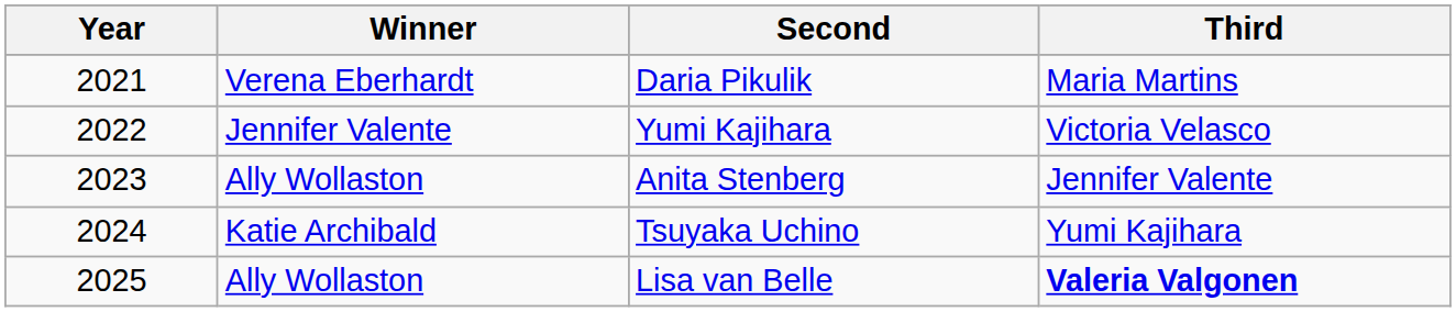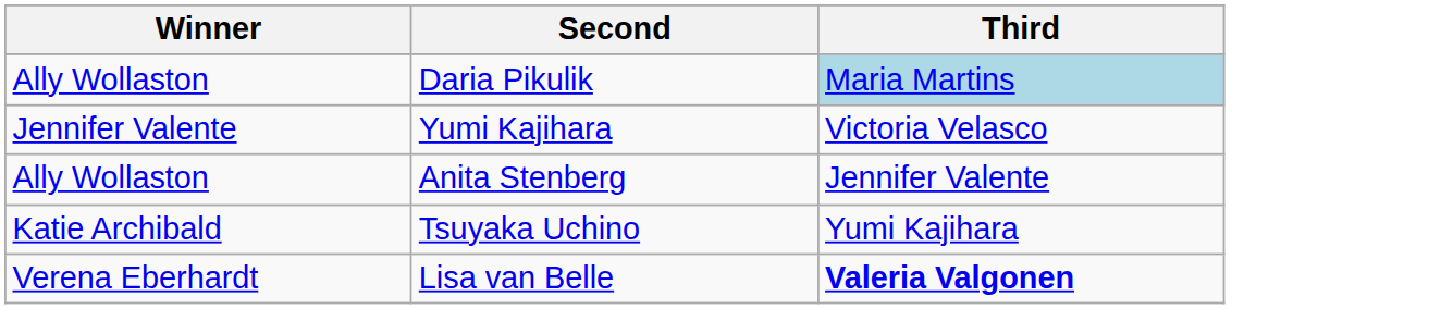- column: Year | 2021 | 2022 | 2023 | 2024 | 2025
Daria Pikulik | Winner: Verena Eberhardt -> Ally Wollaston
Daria Pikulik | Third: no background -> lightblue background
Lisa van Belle | Winner: Ally Wollaston -> Verena Eberhardt
